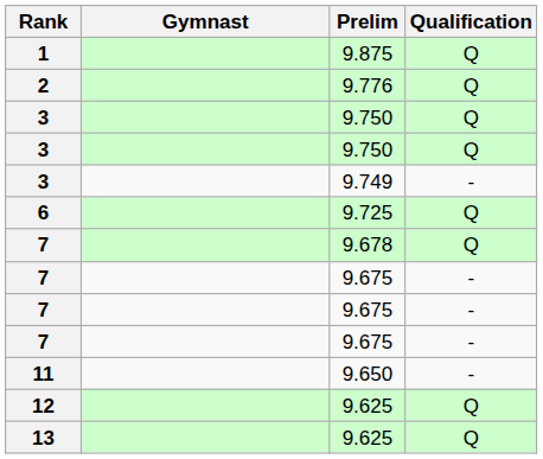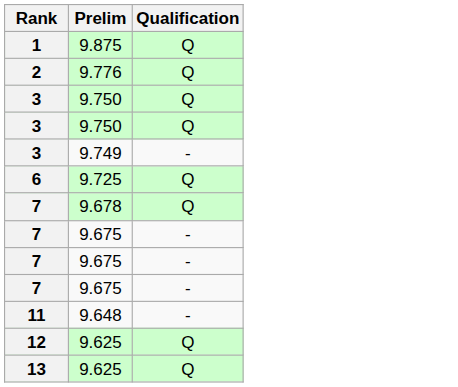- column: Gymnast
11 | Prelim: 9.650 -> 9.648
